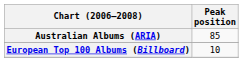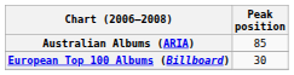European Top 100 Albums (Billboard) | Peak position: 10 -> 30
